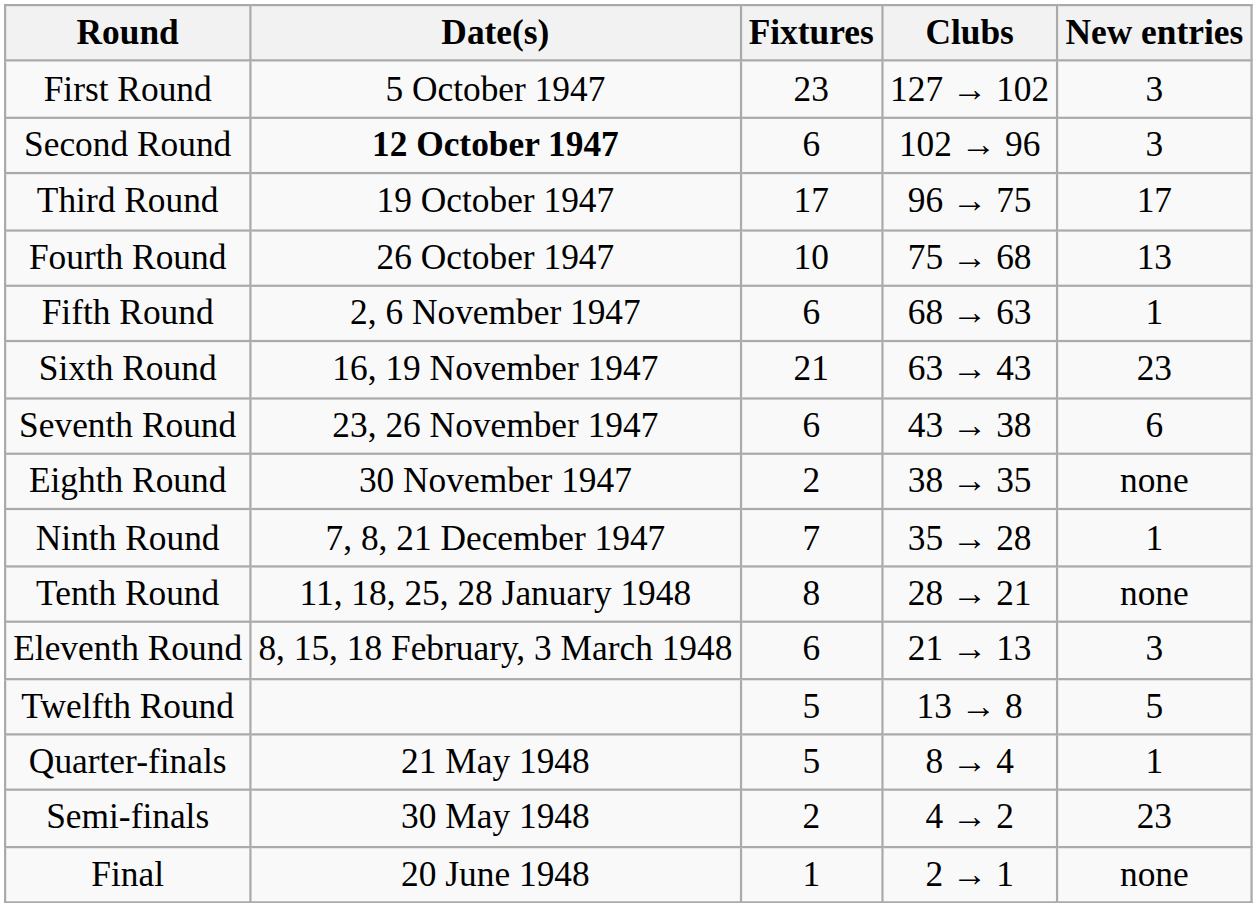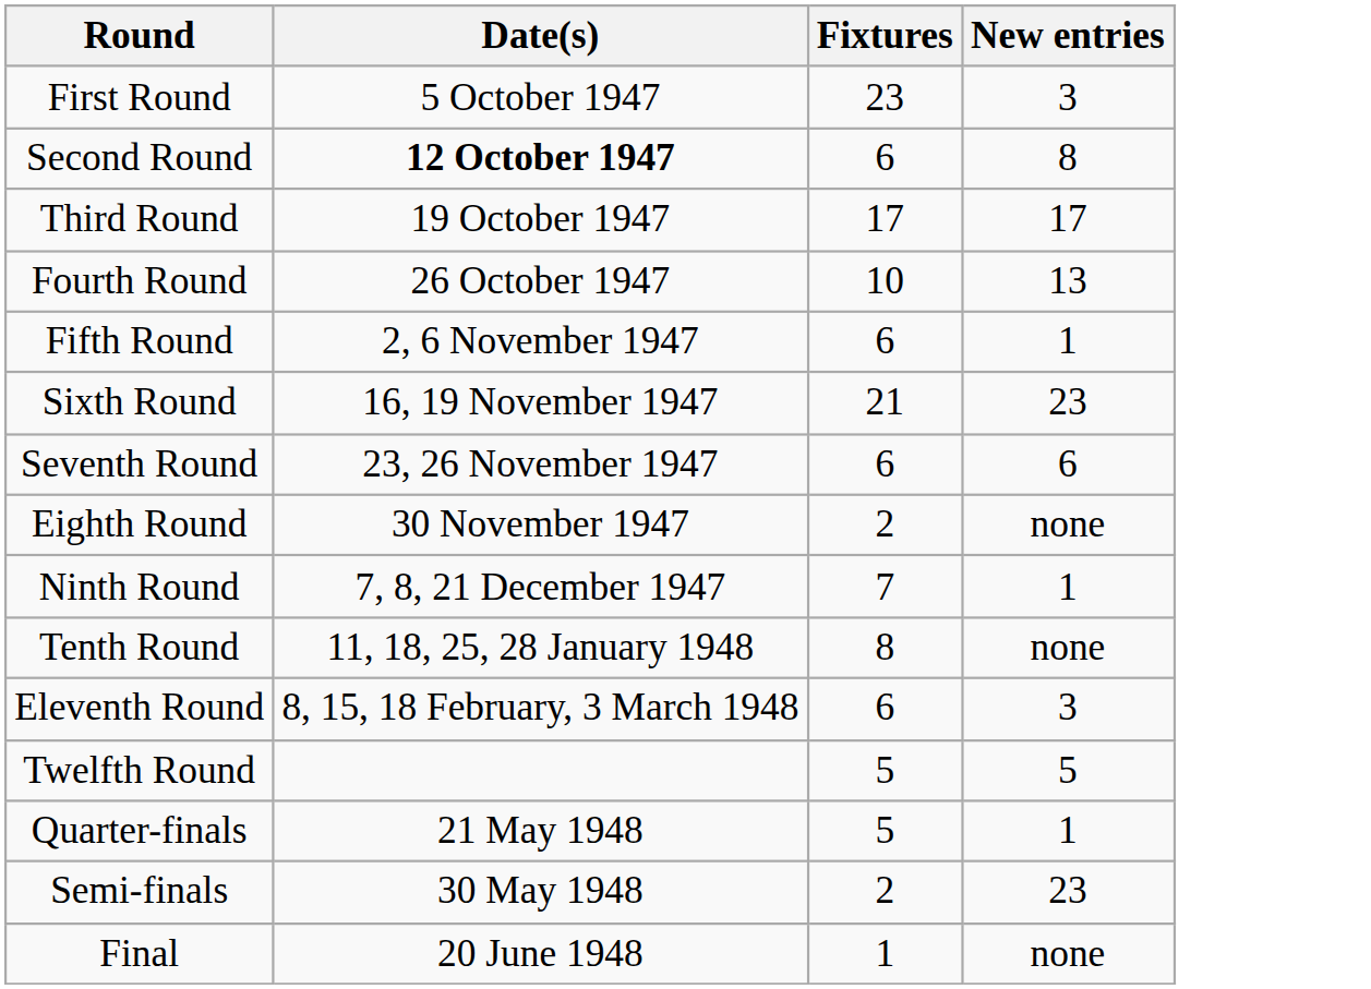- column: Clubs | 127 → 102 | 102 → 96 | 96 → 75 | 75 → 68 | 68 → 63 | 63 → 43 | 43 → 38 | 38 → 35 | 35 → 28 | 28 → 21 | 21 → 13 | 13 → 8 | 8 → 4 | 4 → 2 | 2 → 1
Second Round | New entries: 3 -> 8
